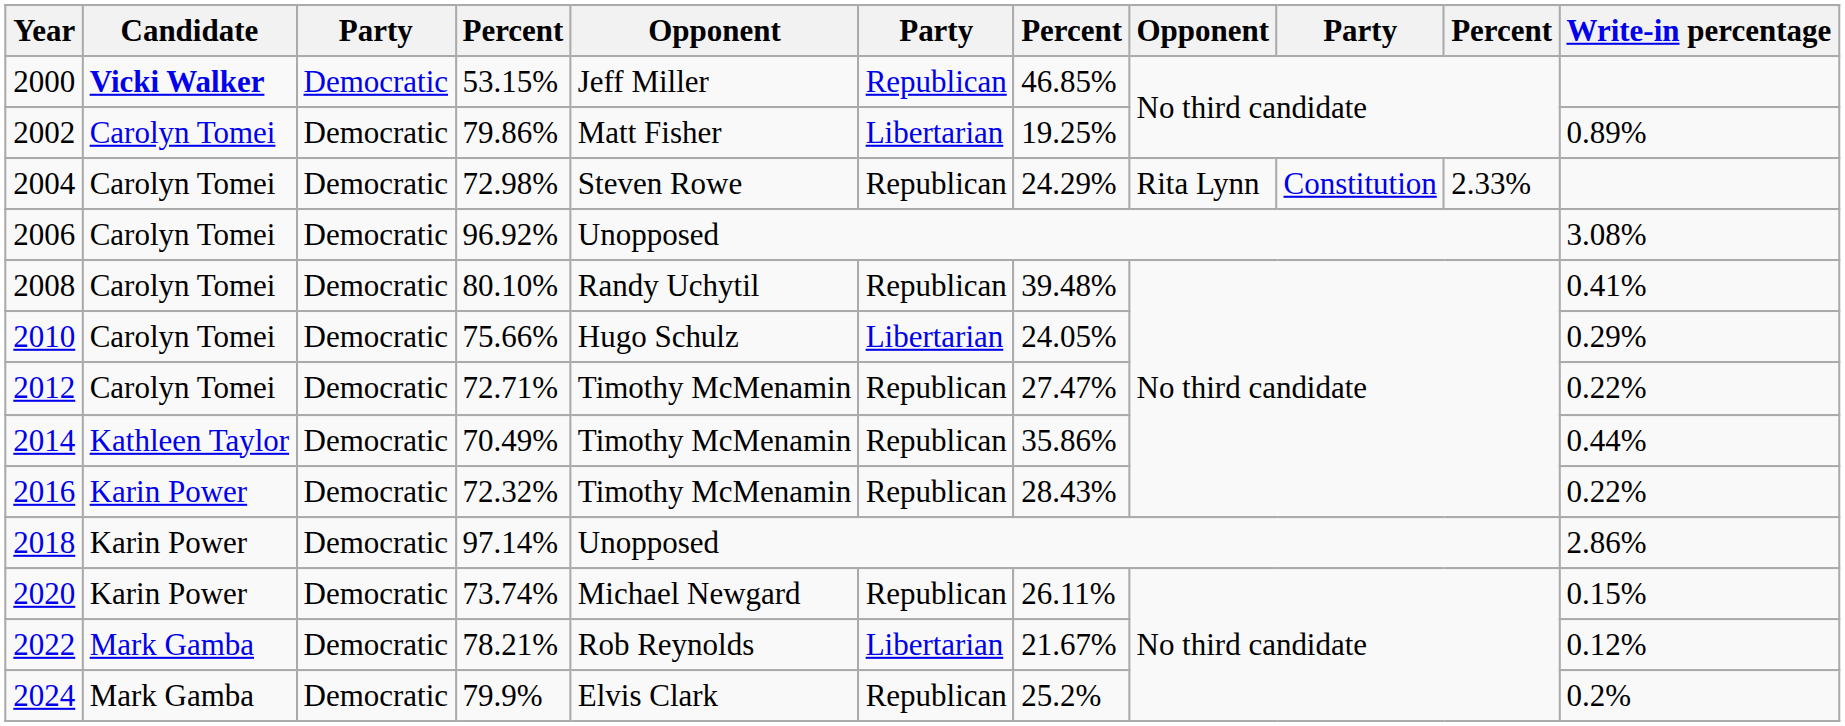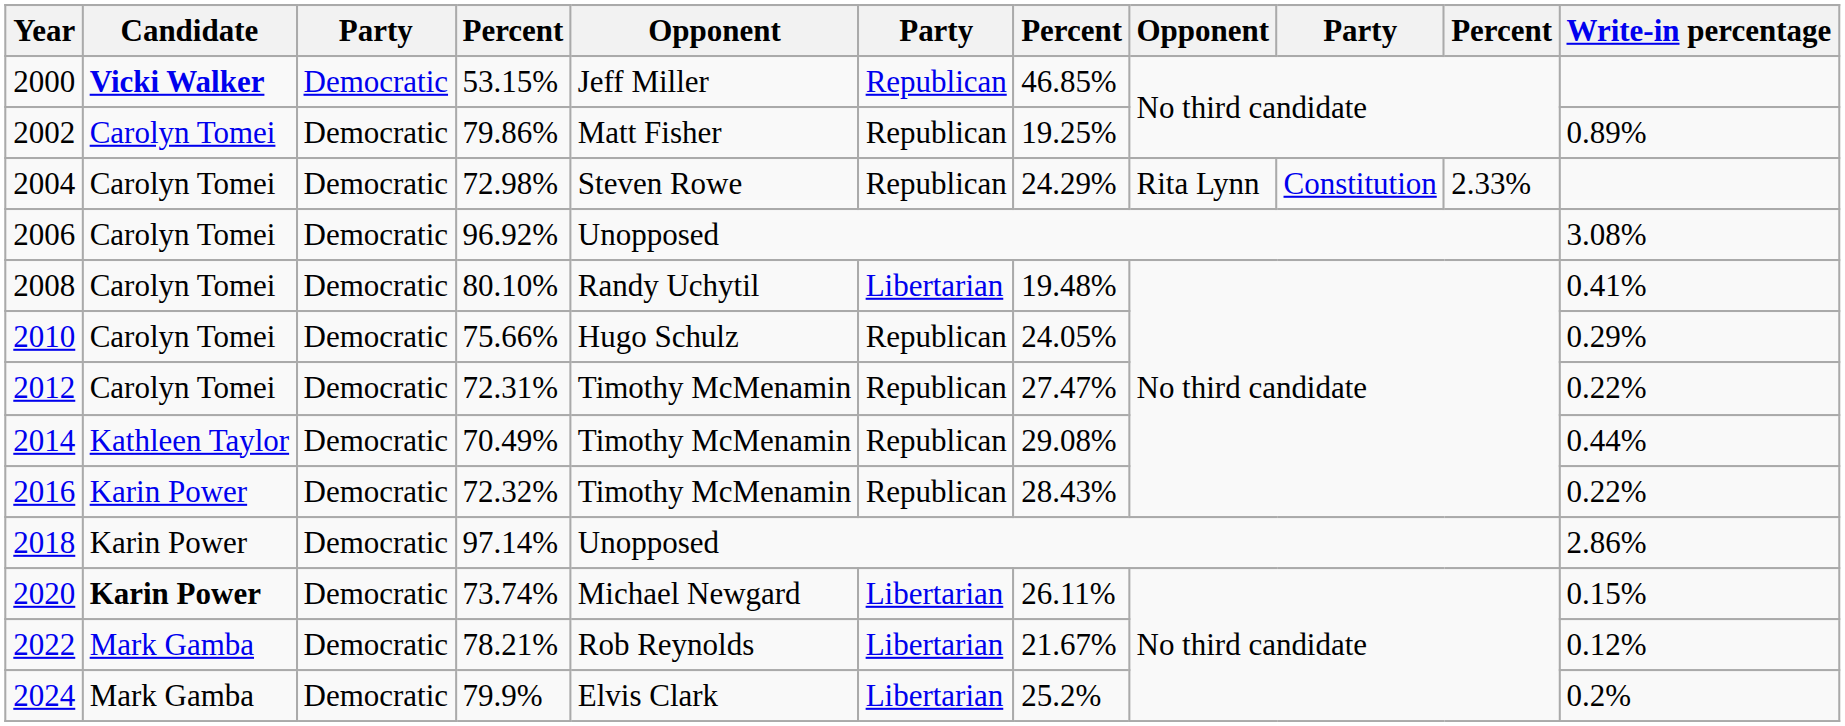2002 | column 6: Libertarian -> Republican
2008 | column 6: Republican -> Libertarian
2008 | column 7: 39.48% -> 19.48%
2010 | column 6: Libertarian -> Republican
2012 | column 4: 72.71% -> 72.31%
2014 | column 7: 35.86% -> 29.08%
2020 | Candidate: normal -> bold
2020 | column 6: Republican -> Libertarian
2024 | column 6: Republican -> Libertarian
